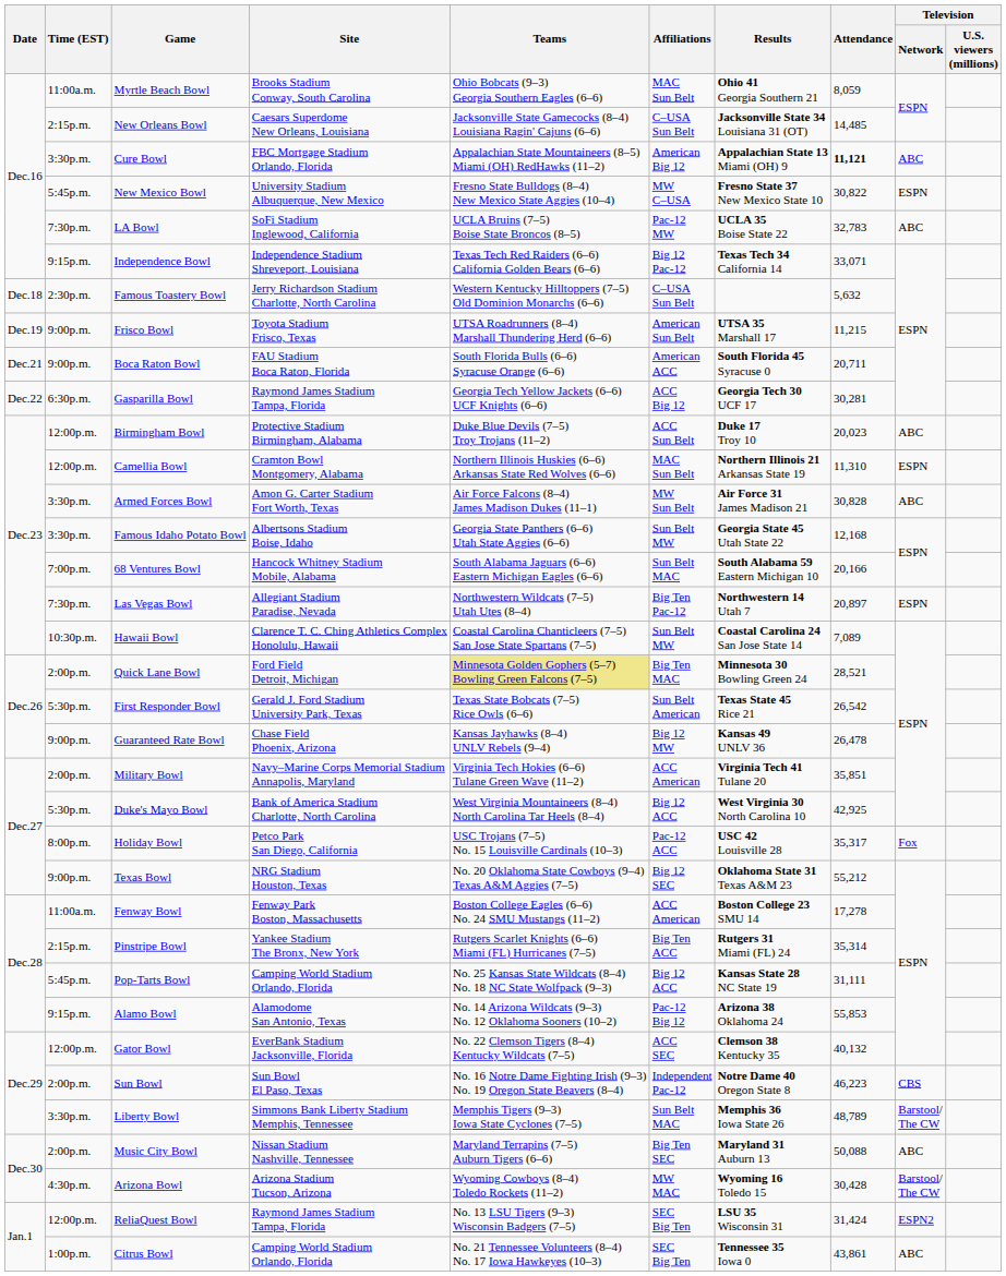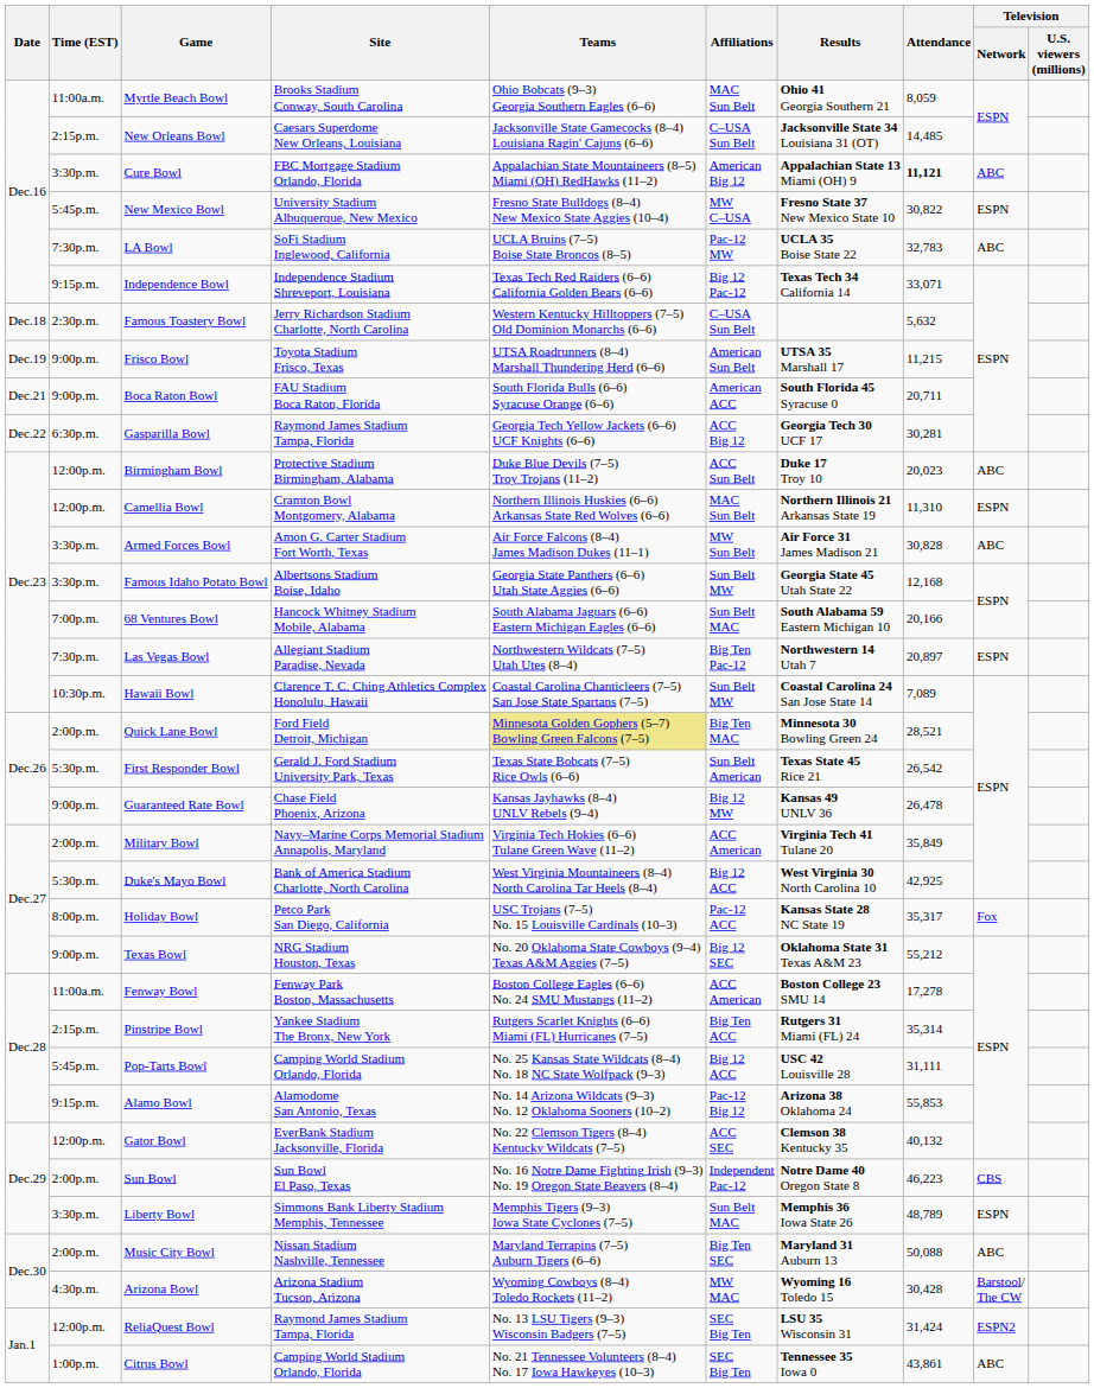Military Bowl | Attendance: 35,851 -> 35,849
Holiday Bowl | Results: USC 42 Louisville 28 -> Kansas State 28 NC State 19
Pop-Tarts Bowl | Results: Kansas State 28 NC State 19 -> USC 42 Louisville 28
Liberty Bowl | Television / Network: Barstool/ The CW -> ESPN
